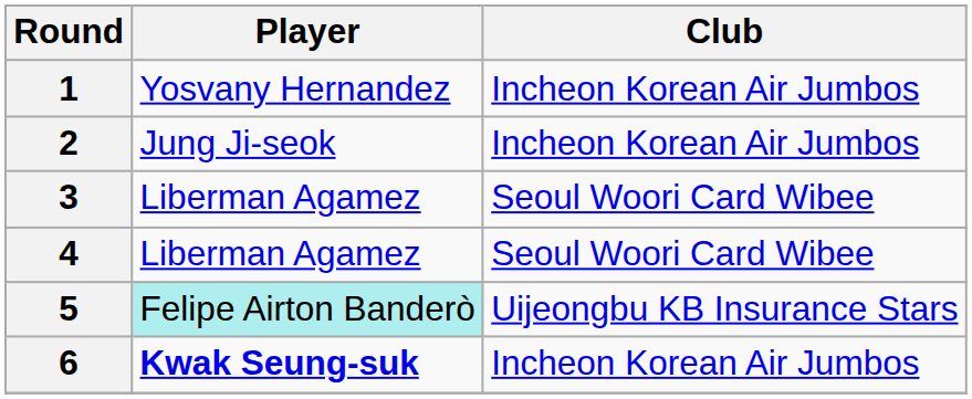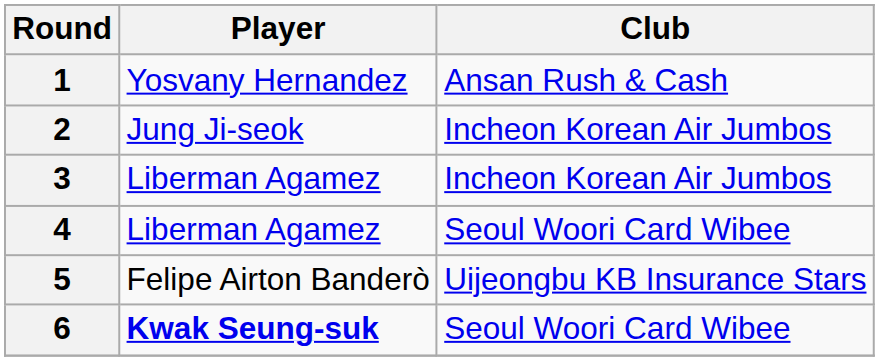1 | Club: Incheon Korean Air Jumbos -> Ansan Rush & Cash
3 | Club: Seoul Woori Card Wibee -> Incheon Korean Air Jumbos
5 | Player: paleturquoise background -> no background
6 | Club: Incheon Korean Air Jumbos -> Seoul Woori Card Wibee
